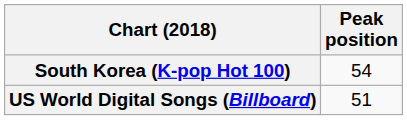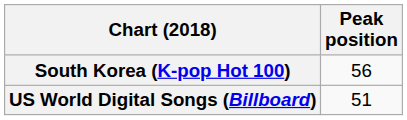South Korea (K-pop Hot 100) | Peak position: 54 -> 56
